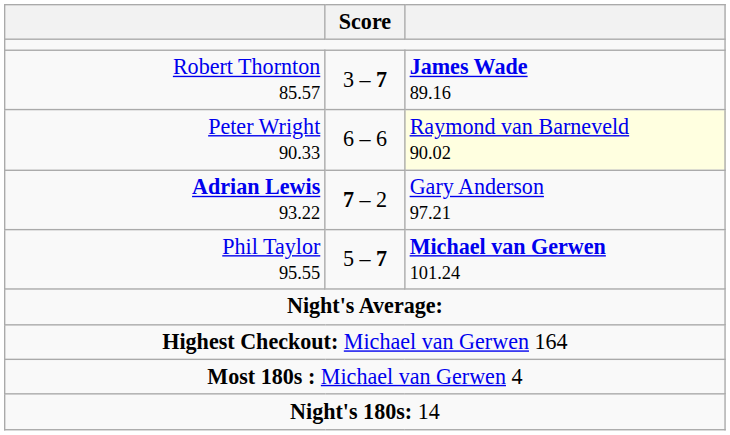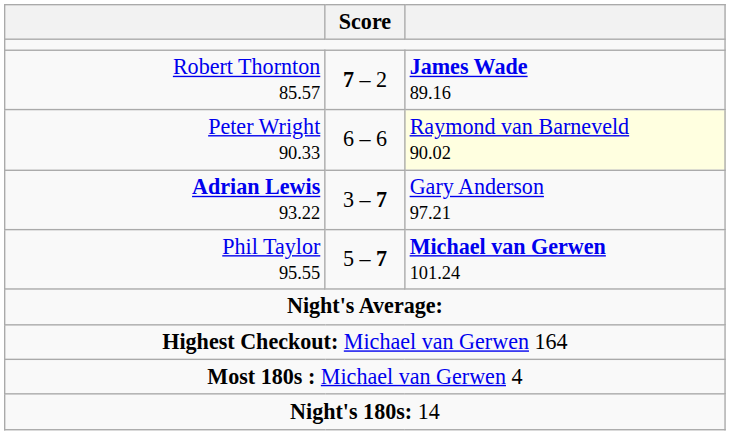Robert Thornton 85.57 | Score: 3 – 7 -> 7 – 2
Adrian Lewis 93.22 | Score: 7 – 2 -> 3 – 7
